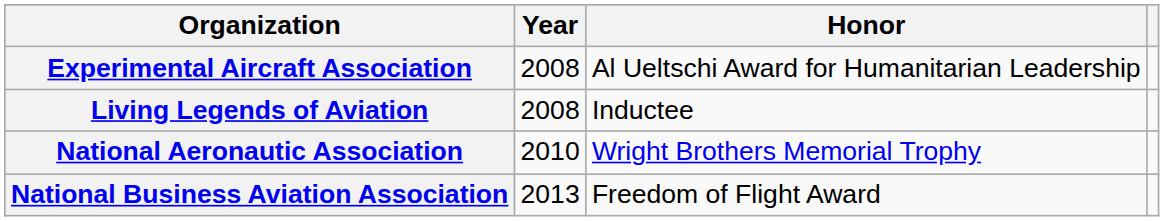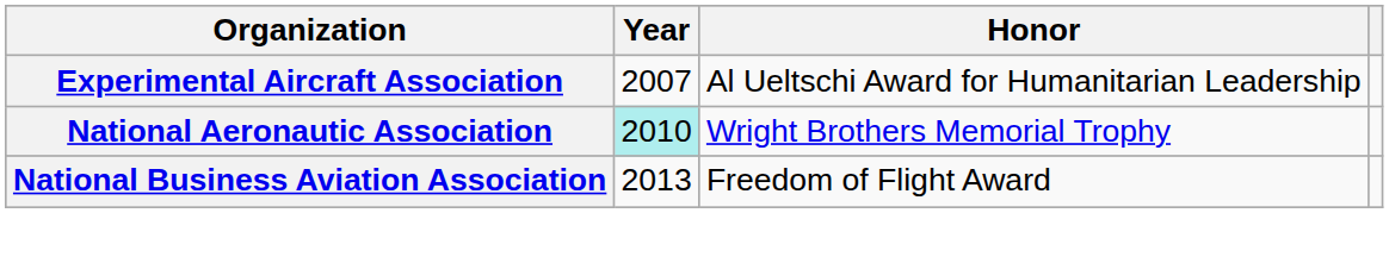Experimental Aircraft Association | Year: 2008 -> 2007
- row: Living Legends of Aviation | 2008 | Inductee
National Aeronautic Association | Year: no background -> paleturquoise background
